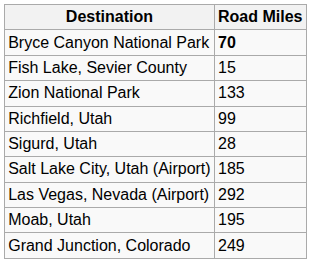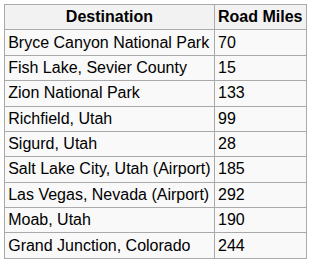Bryce Canyon National Park | Road Miles: bold -> normal
Moab, Utah | Road Miles: 195 -> 190
Grand Junction, Colorado | Road Miles: 249 -> 244
